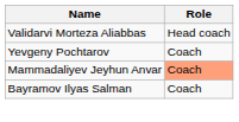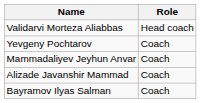Mammadaliyev Jeyhun Anvar | Role: lightsalmon background -> no background
+ row: Alizade Javanshir Mammad | Coach
